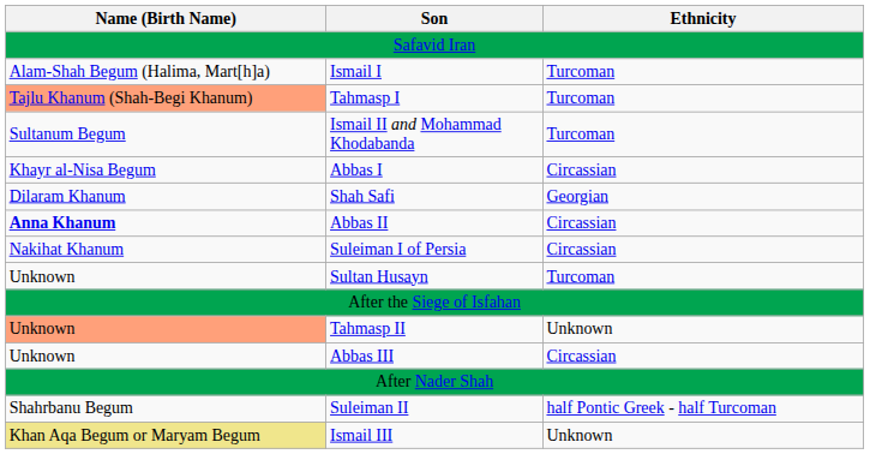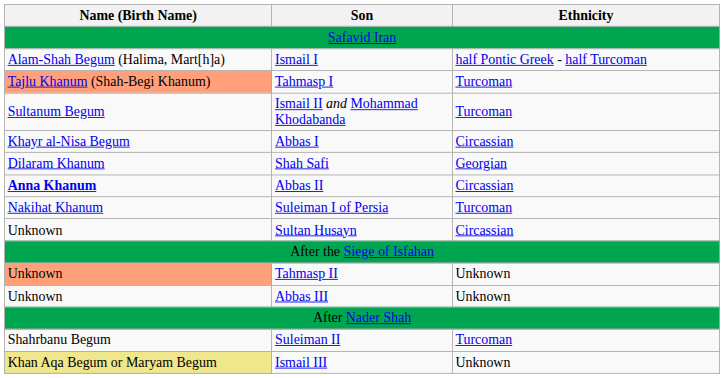Ismail I | Ethnicity: Turcoman -> half Pontic Greek - half Turcoman
Suleiman I of Persia | Ethnicity: Circassian -> Turcoman
Sultan Husayn | Ethnicity: Turcoman -> Circassian
Abbas III | Ethnicity: Circassian -> Unknown
Suleiman II | Ethnicity: half Pontic Greek - half Turcoman -> Turcoman
